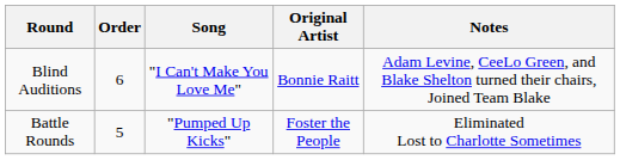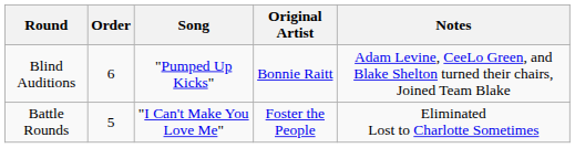Blind Auditions | Song: "I Can't Make You Love Me" -> "Pumped Up Kicks"
Battle Rounds | Song: "Pumped Up Kicks" -> "I Can't Make You Love Me"
